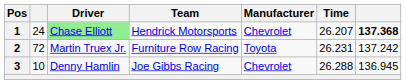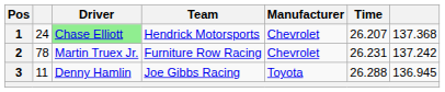1 | column 7: bold -> normal
2 | column 2: 72 -> 78
2 | Manufacturer: Toyota -> Chevrolet
3 | column 2: 10 -> 11
3 | Manufacturer: Chevrolet -> Toyota
